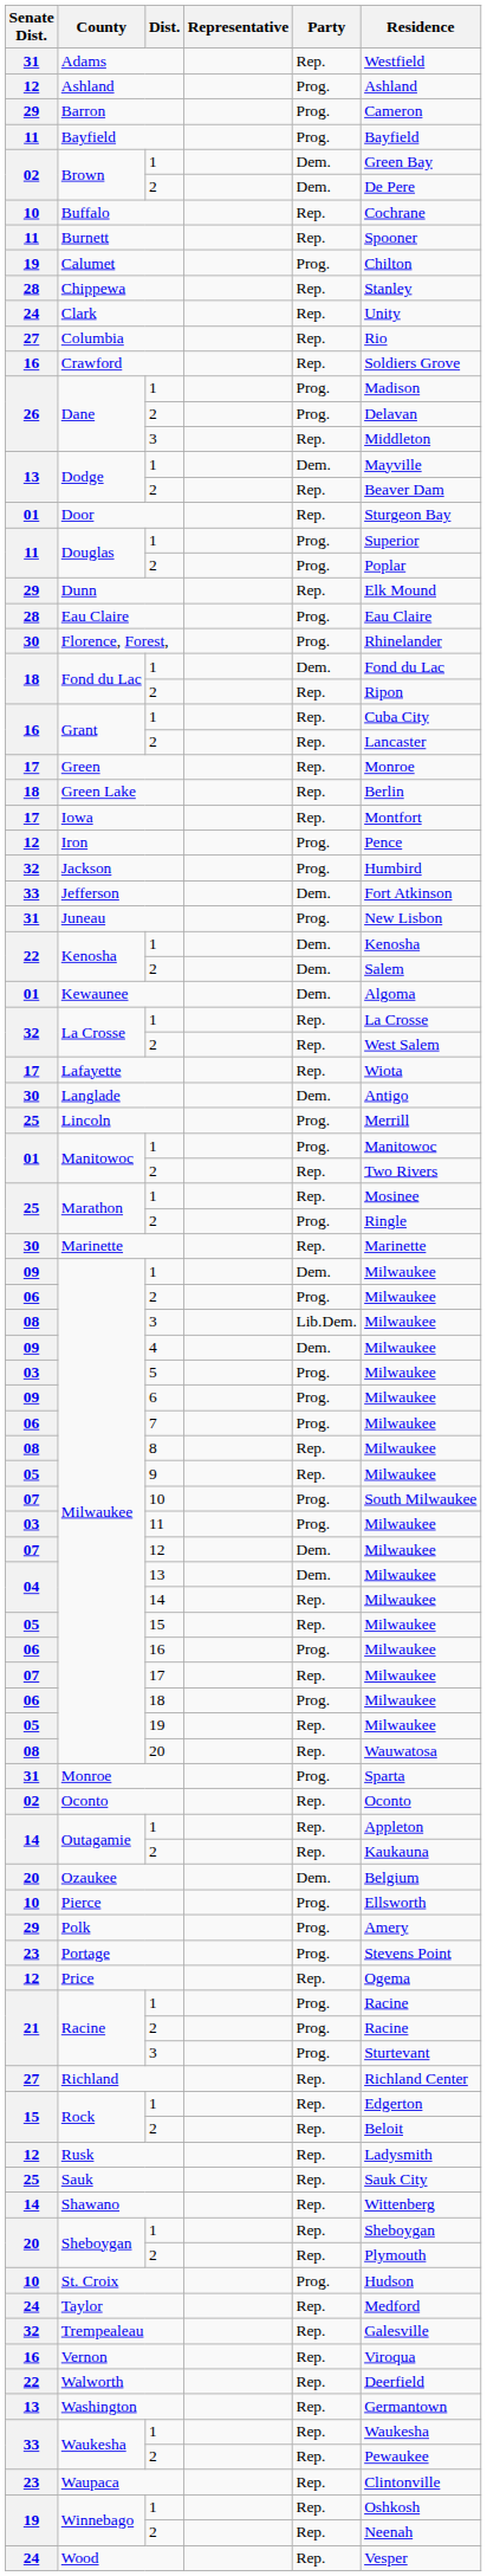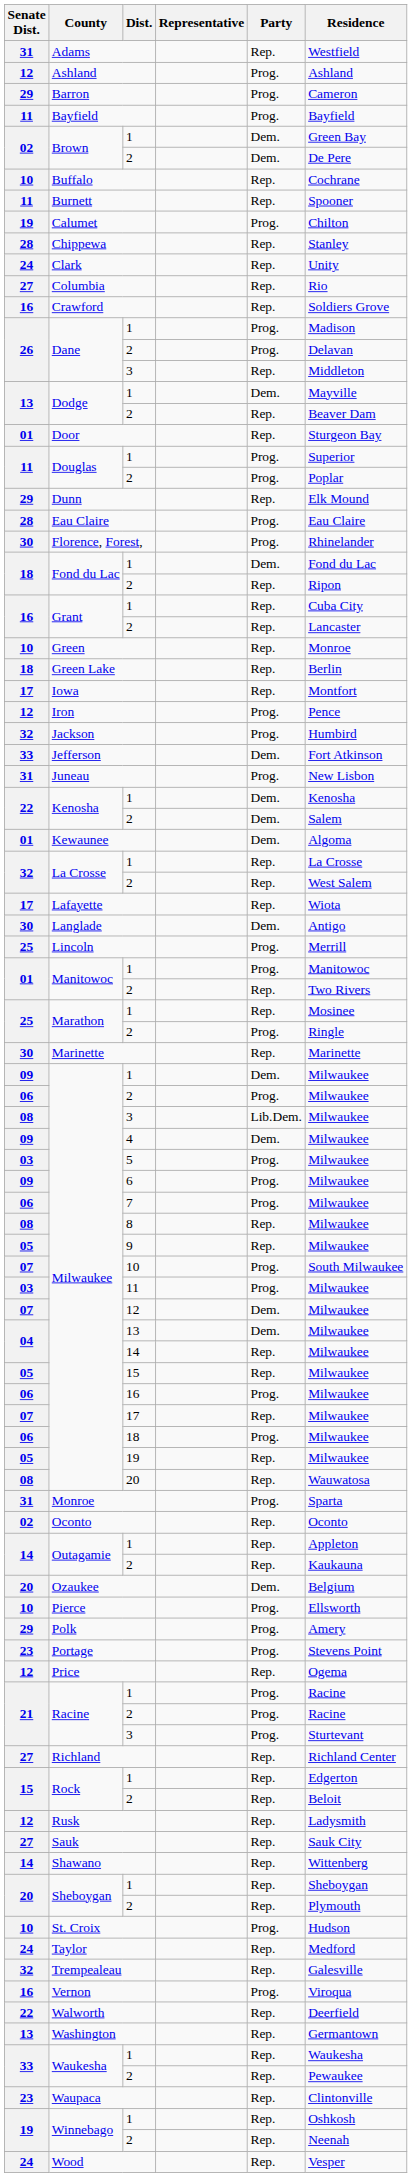Green | Senate Dist.: 17 -> 10
Sauk | Senate Dist.: 25 -> 27
Vernon | Party: Rep. -> Prog.
